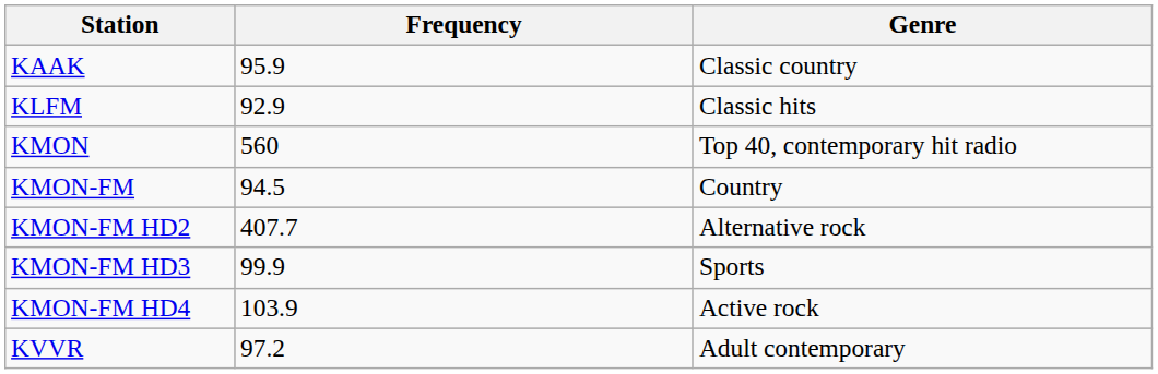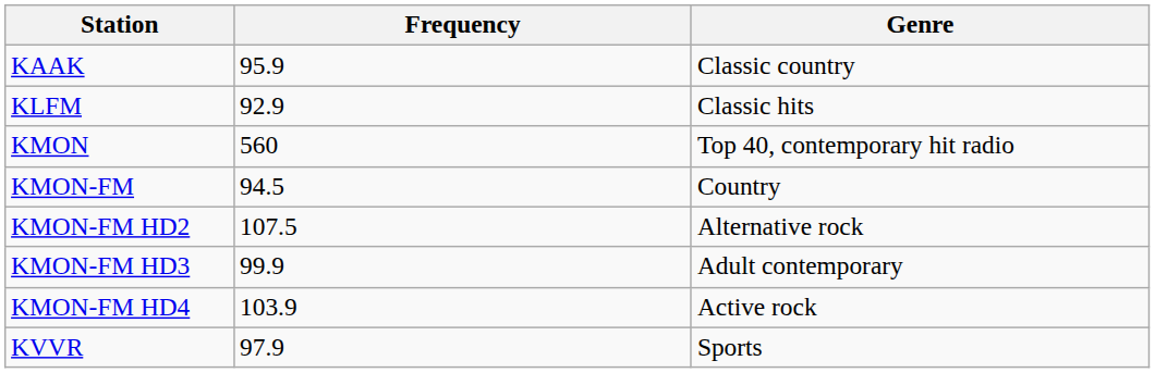KMON-FM HD2 | Frequency: 407.7 -> 107.5
KMON-FM HD3 | Genre: Sports -> Adult contemporary
KVVR | Frequency: 97.2 -> 97.9
KVVR | Genre: Adult contemporary -> Sports
